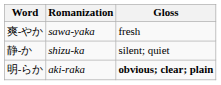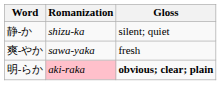rows swapped: 静-か <-> 爽-やか
明-らか | Romanization: no background -> pink background
